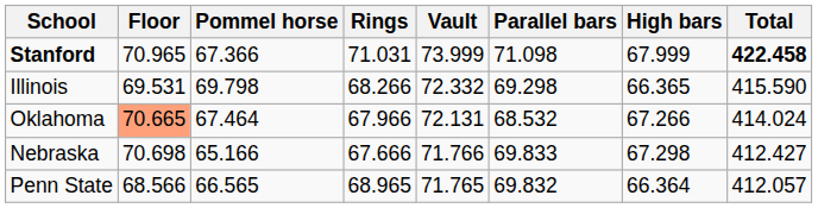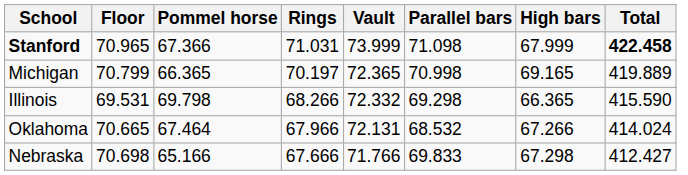+ row: Michigan | 70.799 | 66.365 | 70.197 | 72.365 | 70.998 | 69.165 | 419.889
Oklahoma | Floor: lightsalmon background -> no background
- row: Penn State | 68.566 | 66.565 | 68.965 | 71.765 | 69.832 | 66.364 | 412.057
